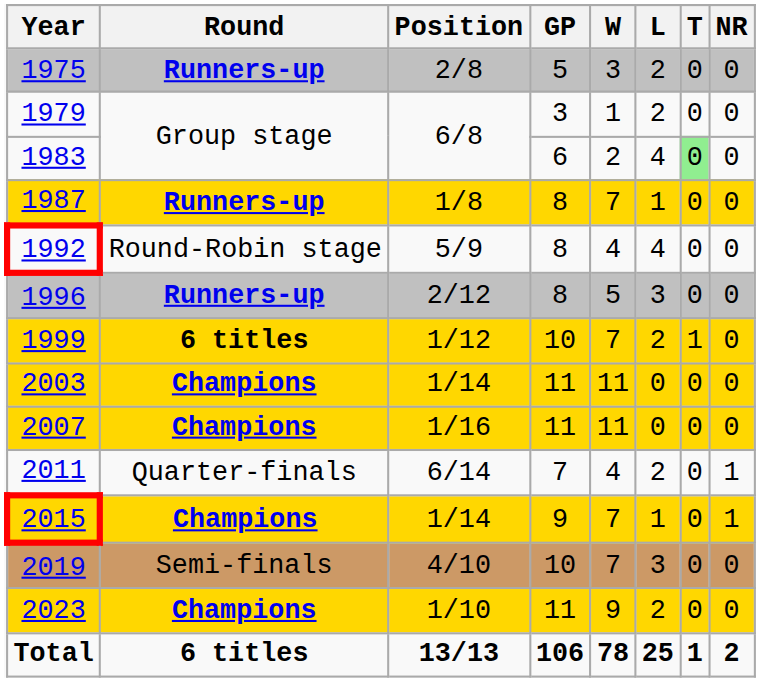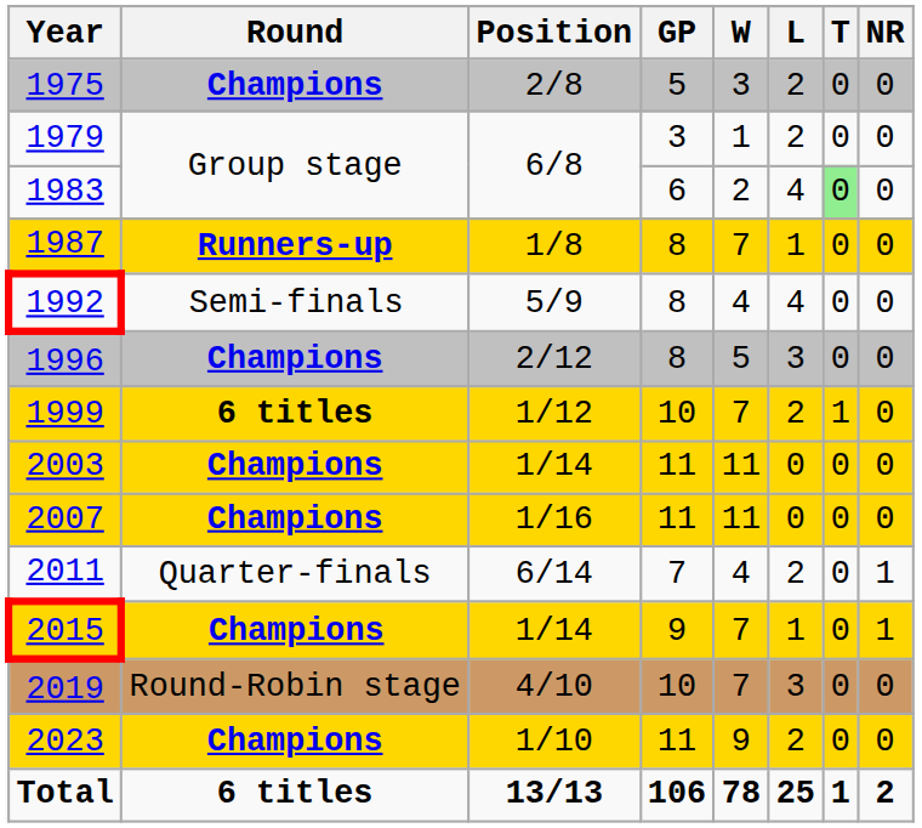1975 | Round: Runners-up -> Champions
1992 | Round: Round-Robin stage -> Semi-finals
1996 | Round: Runners-up -> Champions
2019 | Round: Semi-finals -> Round-Robin stage
